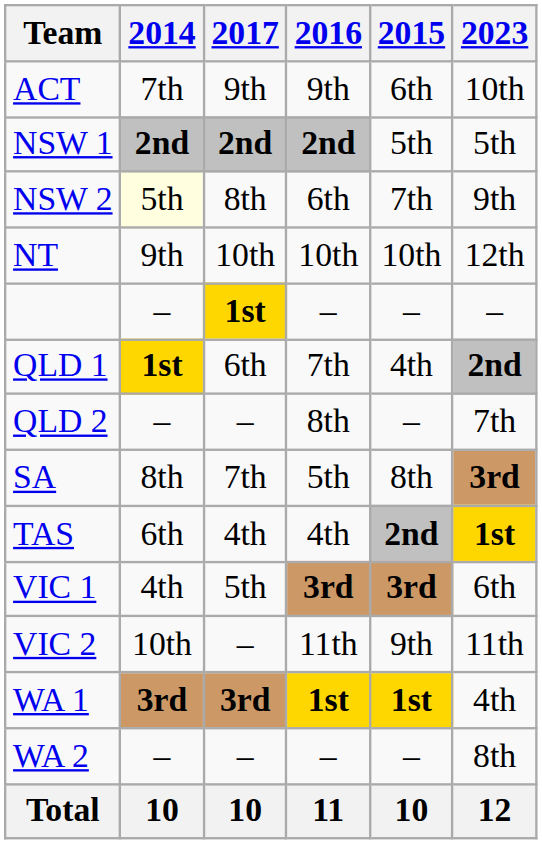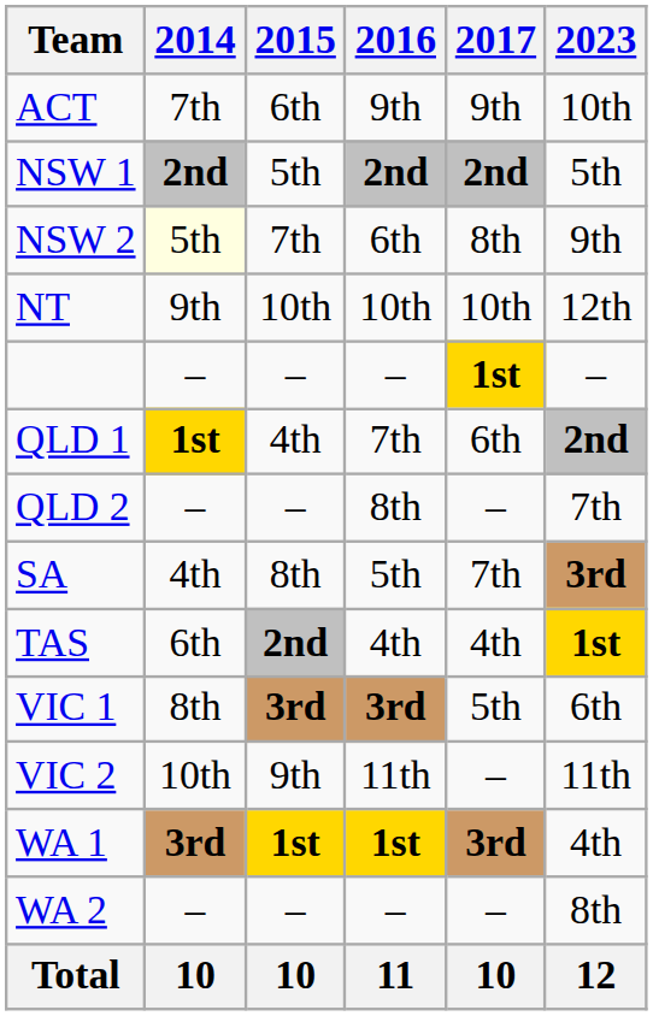columns swapped: 2015 <-> 2017
SA | 2014: 8th -> 4th
VIC 1 | 2014: 4th -> 8th
